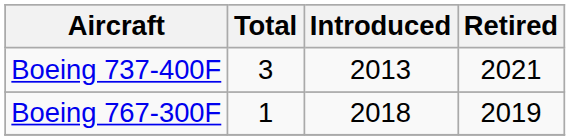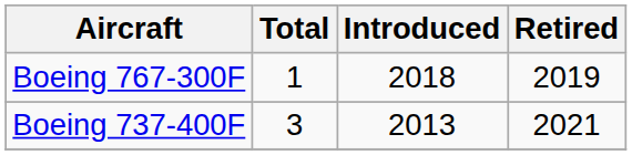rows swapped: Boeing 737-400F <-> Boeing 767-300F
